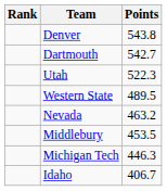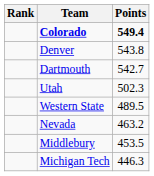+ row: Colorado | 549.4
Utah | Points: 522.3 -> 502.3
- row: Idaho | 406.7
